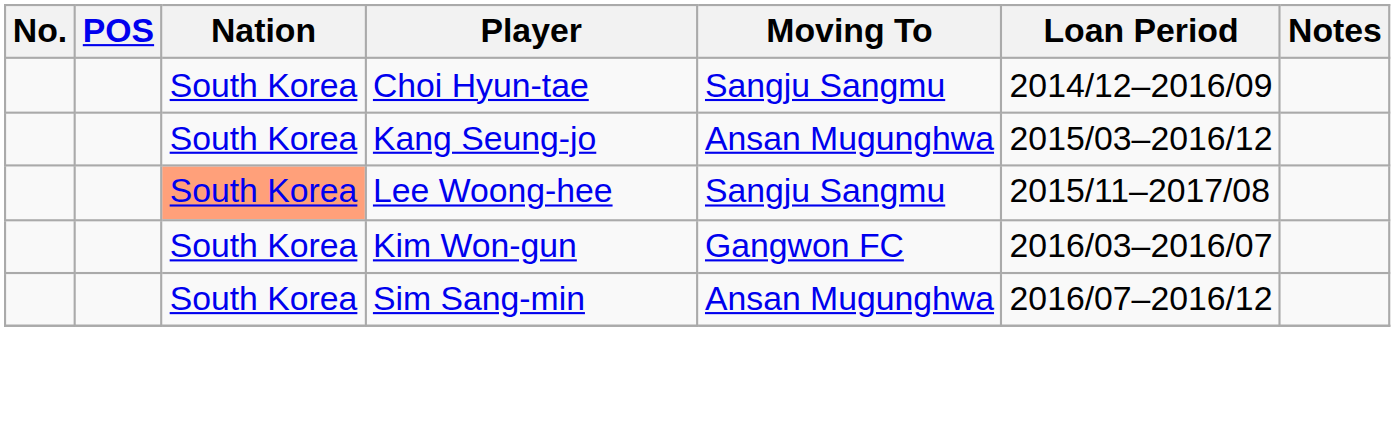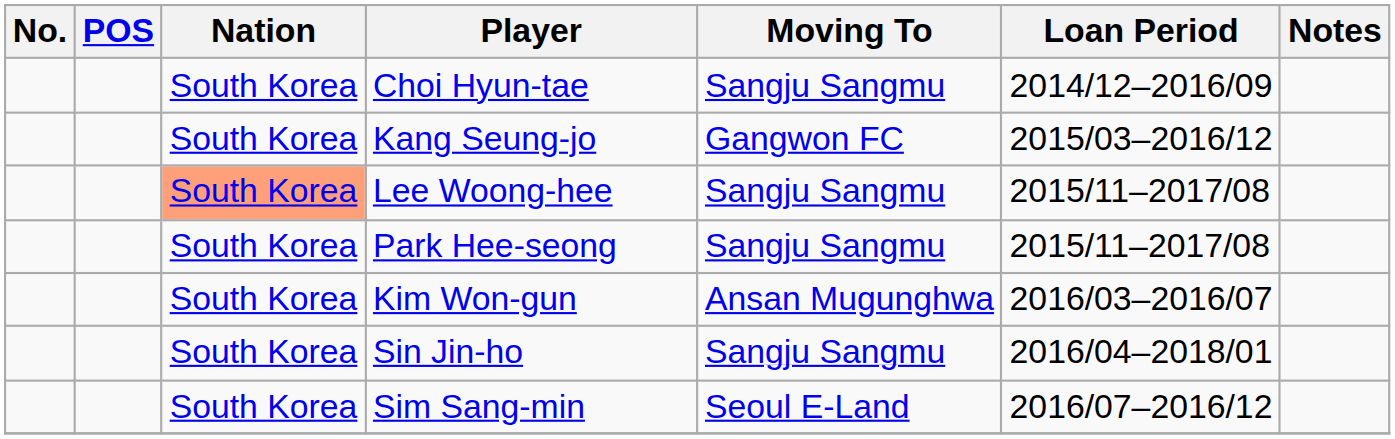Kang Seung-jo | Moving To: Ansan Mugunghwa -> Gangwon FC
+ row: South Korea | Park Hee-seong | Sangju Sangmu | 2015/11–2017/08
Kim Won-gun | Moving To: Gangwon FC -> Ansan Mugunghwa
+ row: South Korea | Sin Jin-ho | Sangju Sangmu | 2016/04–2018/01
Sim Sang-min | Moving To: Ansan Mugunghwa -> Seoul E-Land
